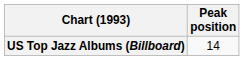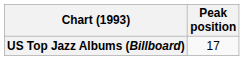US Top Jazz Albums (Billboard) | Peak position: 14 -> 17
